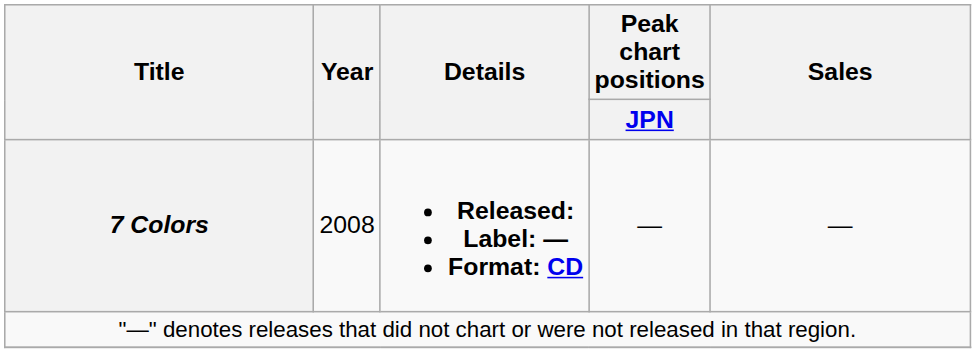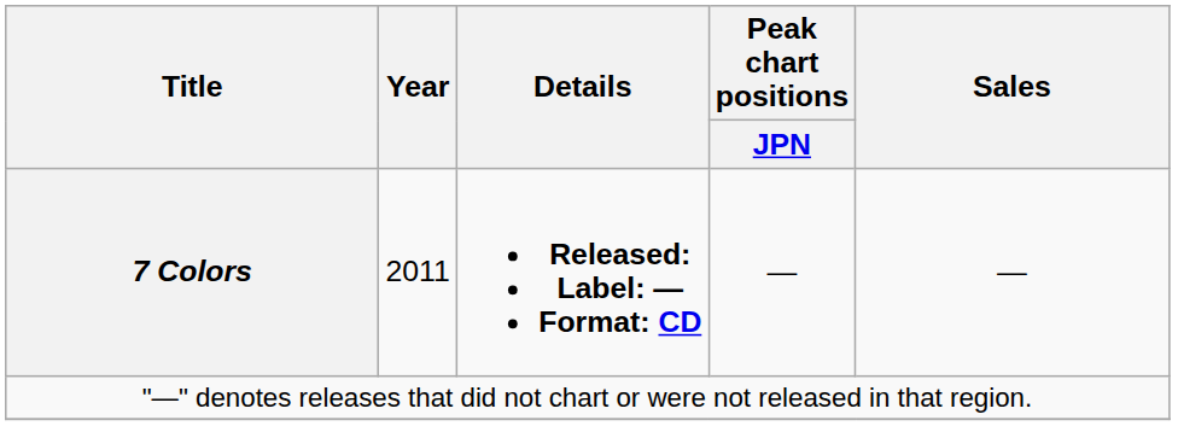7 Colors | Year: 2008 -> 2011
